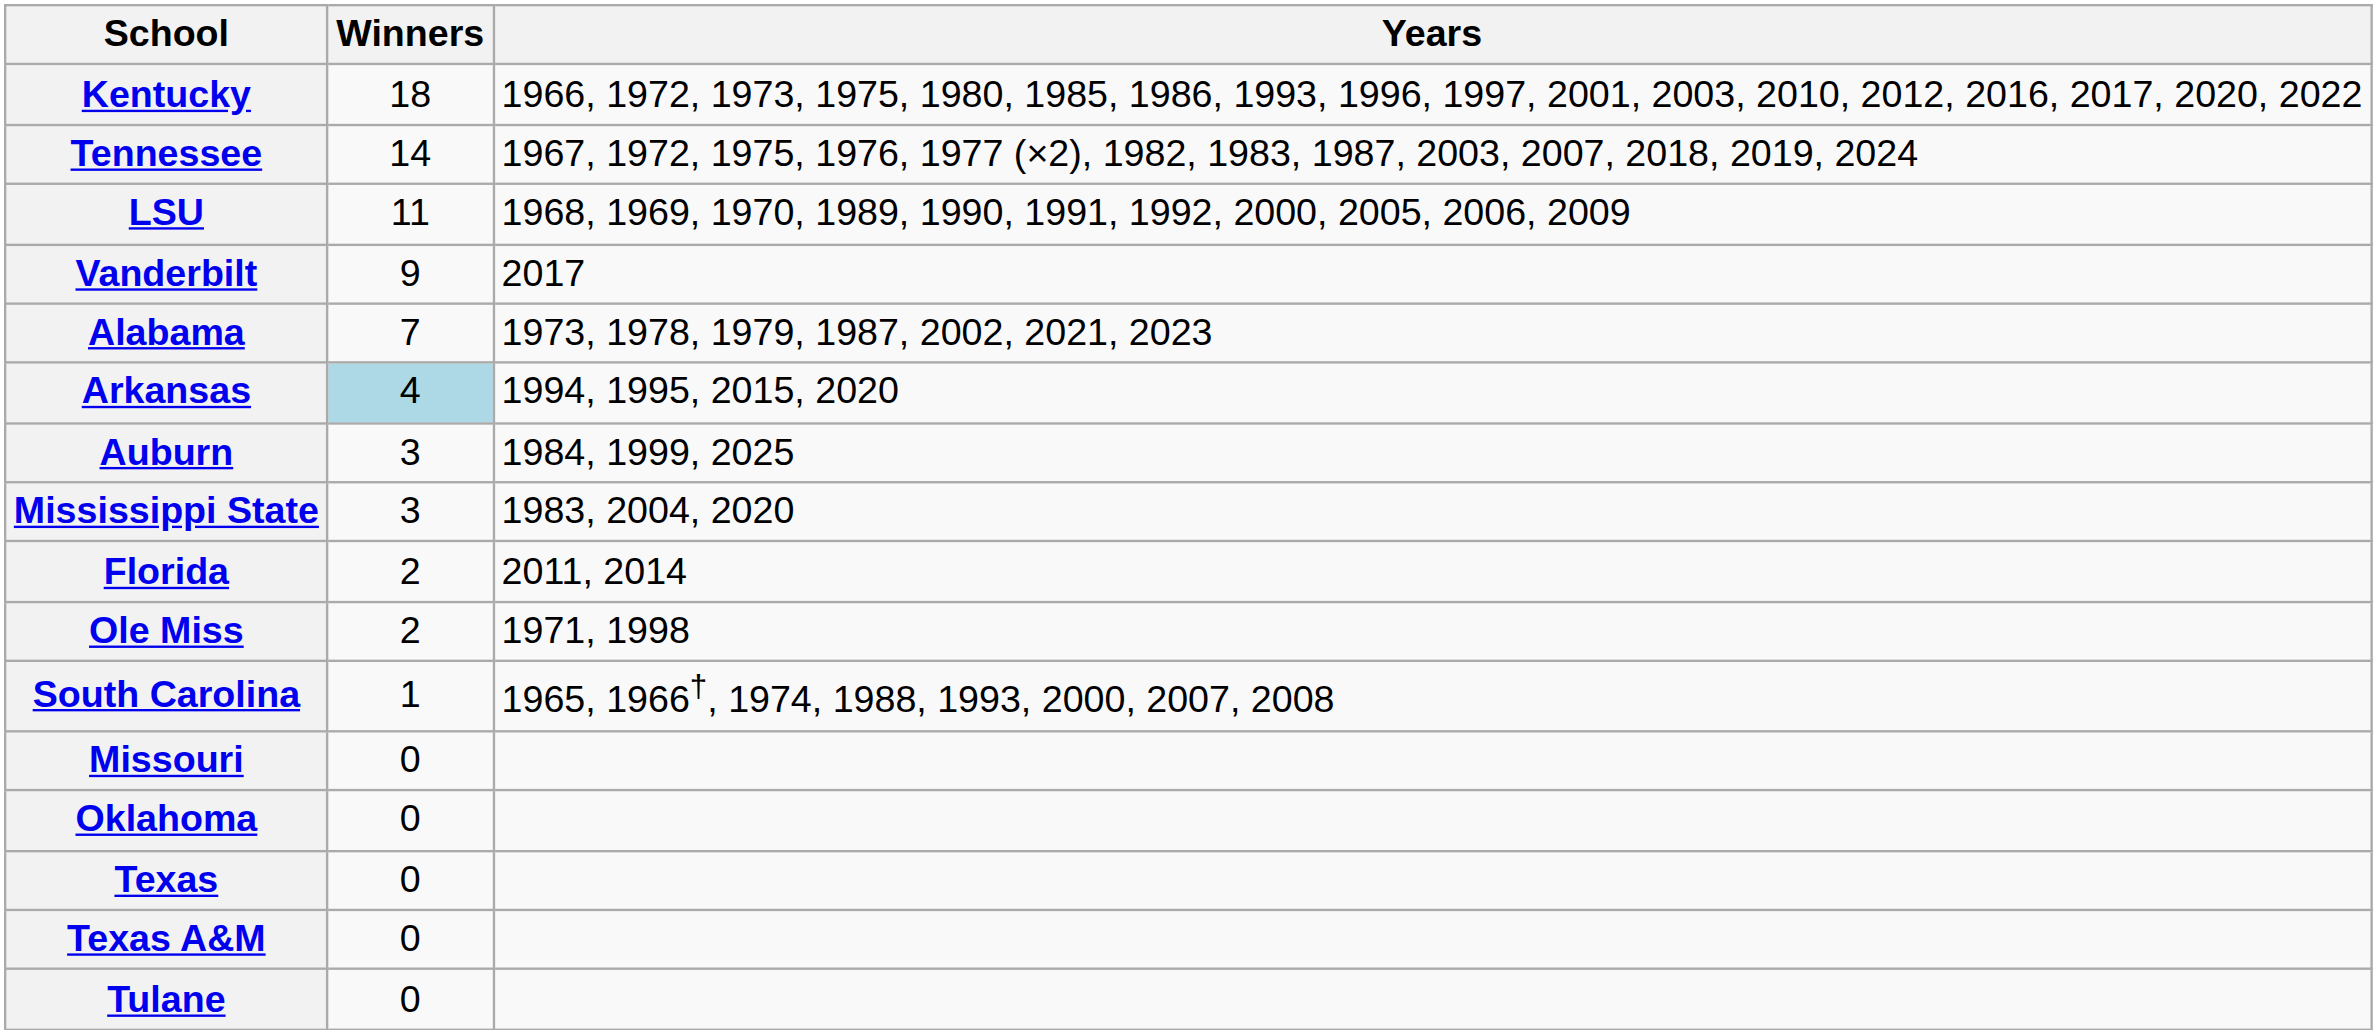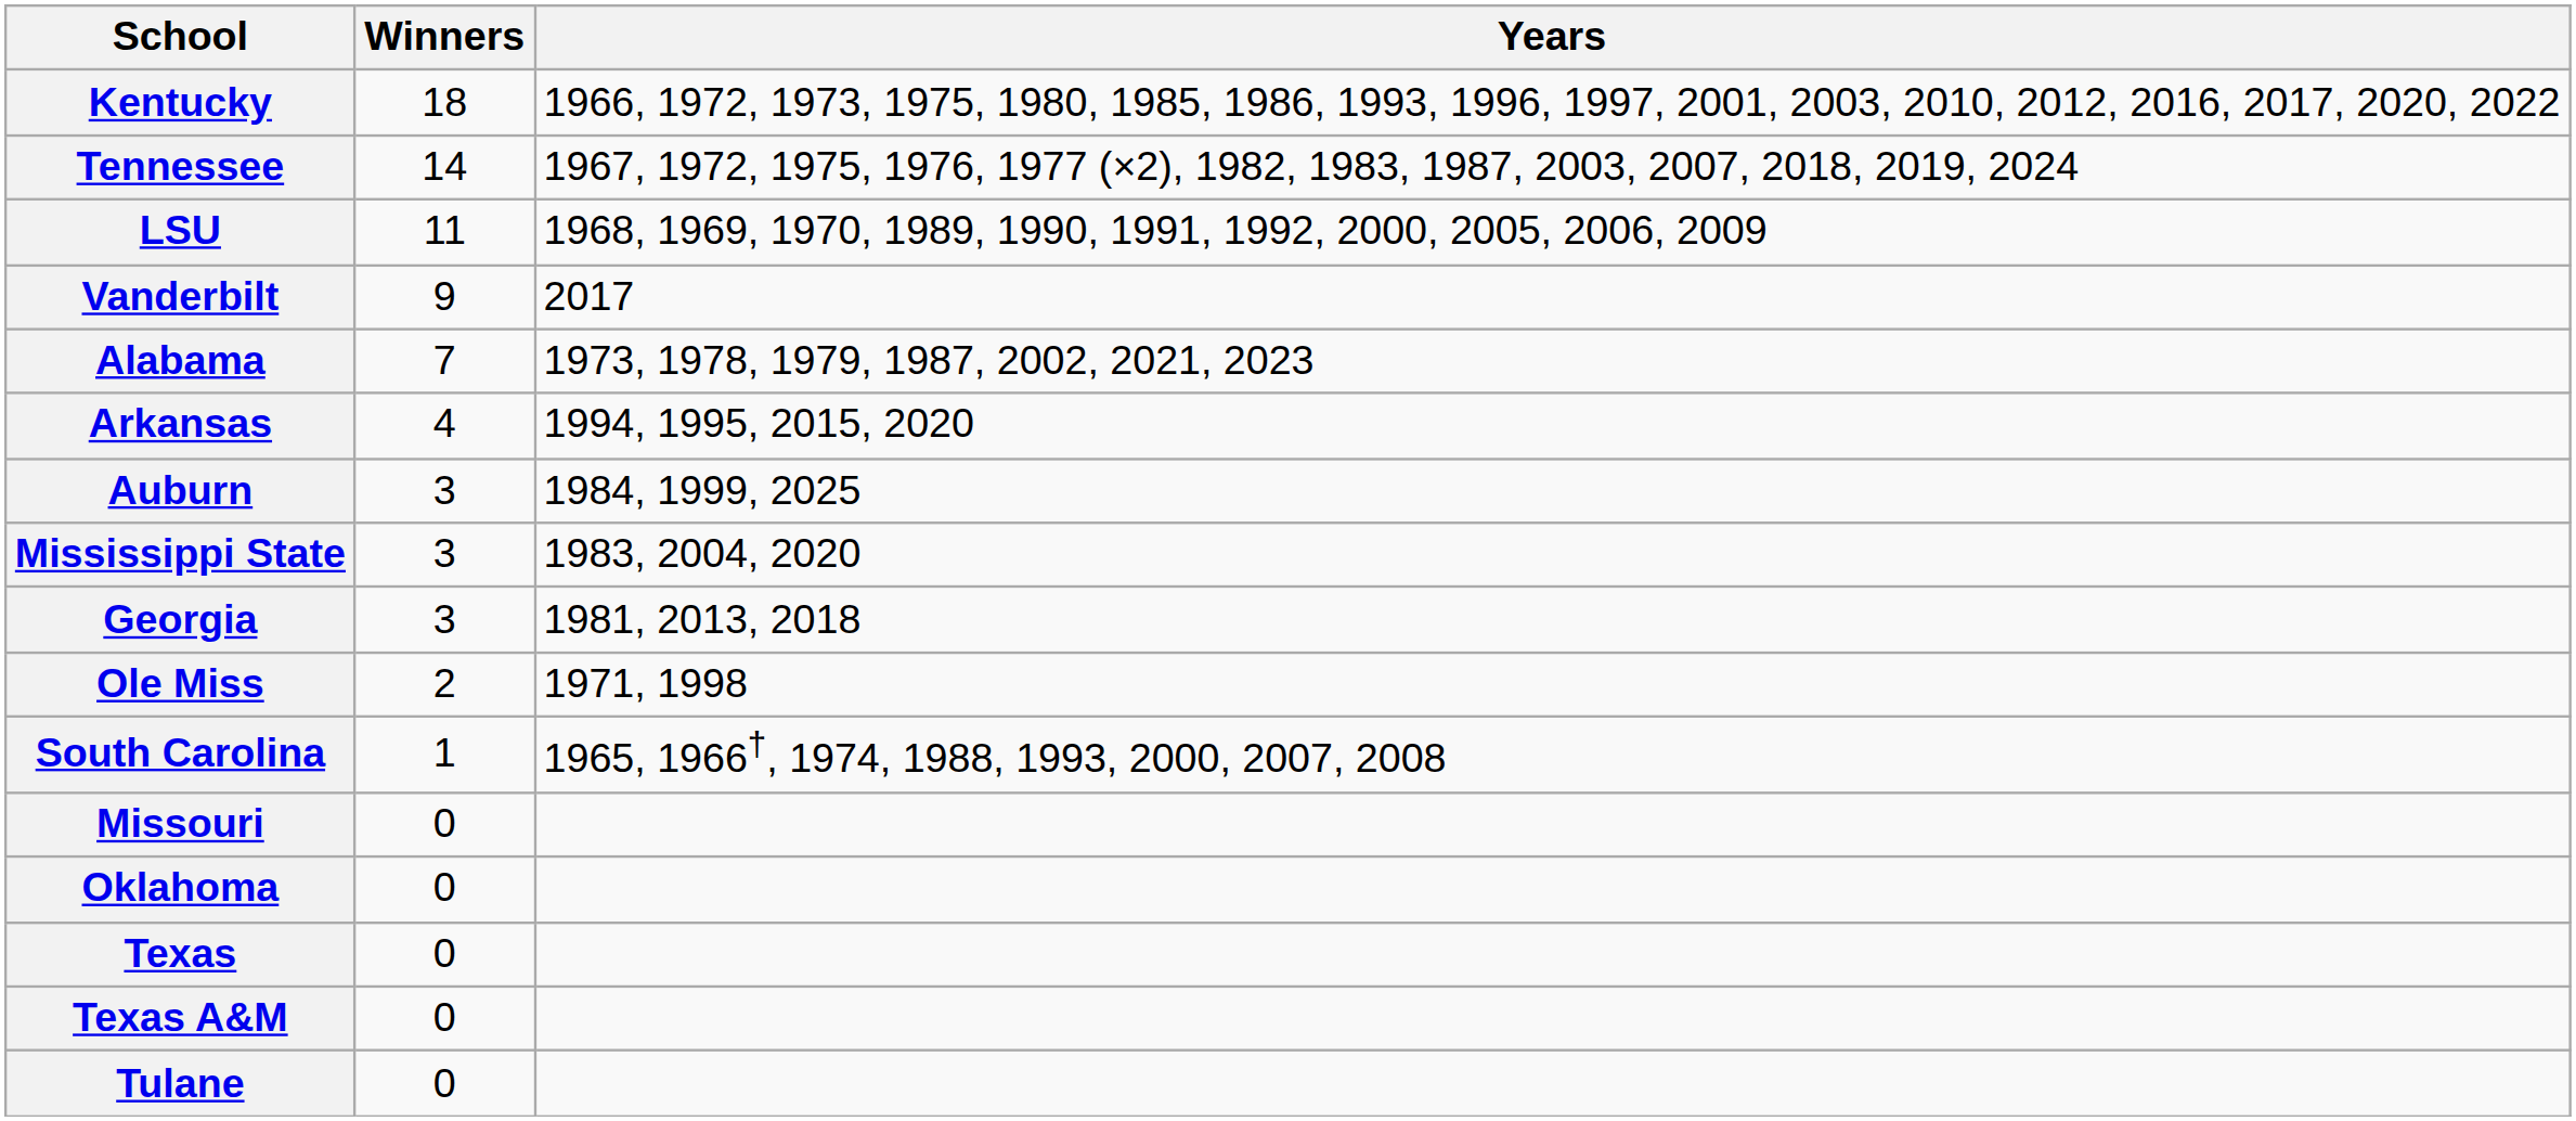Arkansas | Winners: lightblue background -> no background
+ row: Georgia | 3 | 1981, 2013, 2018
- row: Florida | 2 | 2011, 2014
